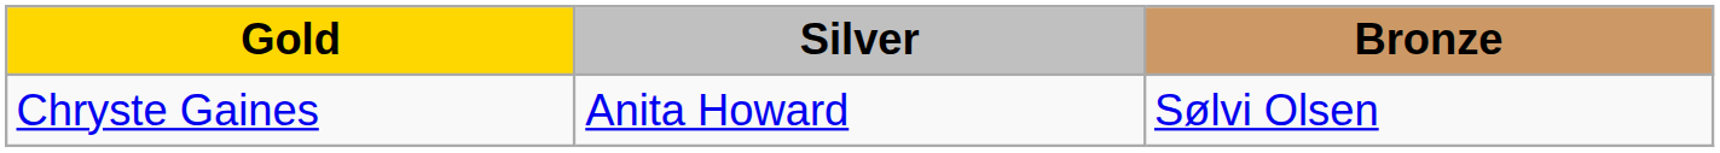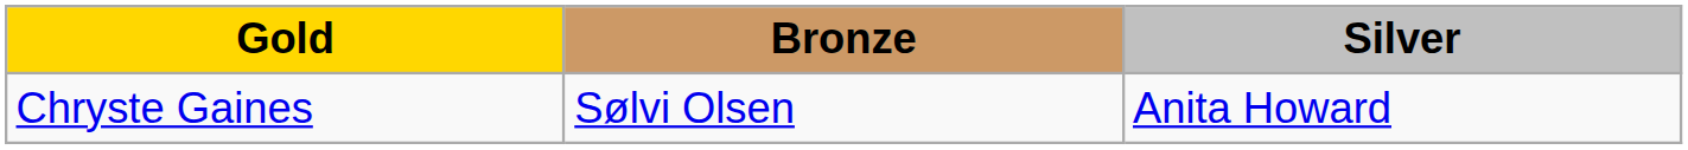columns swapped: Silver <-> Bronze
